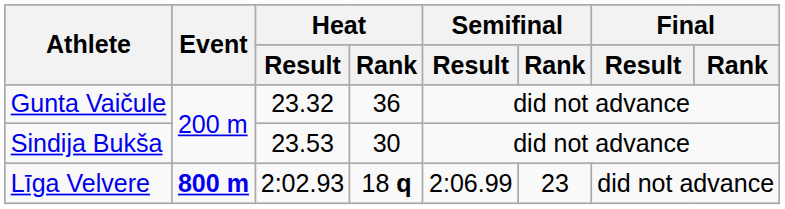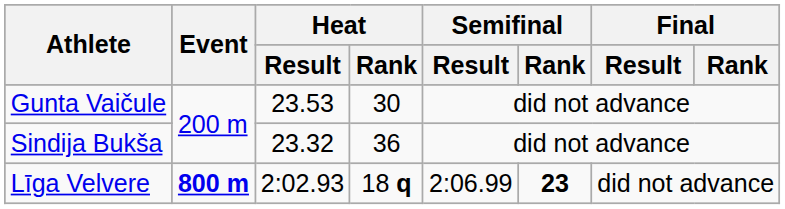Gunta Vaičule | Heat / Result: 23.32 -> 23.53
Gunta Vaičule | Heat / Rank: 36 -> 30
Sindija Bukša | Heat / Result: 23.53 -> 23.32
Sindija Bukša | Heat / Rank: 30 -> 36
Līga Velvere | Semifinal / Rank: normal -> bold
